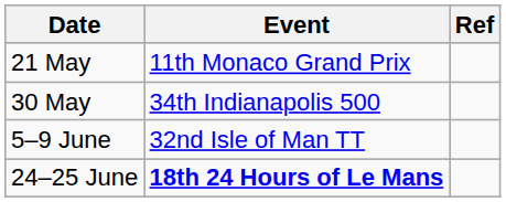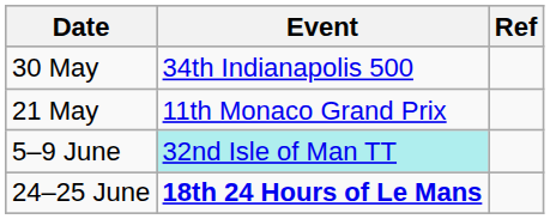rows swapped: 21 May <-> 30 May
5–9 June | Event: no background -> paleturquoise background
